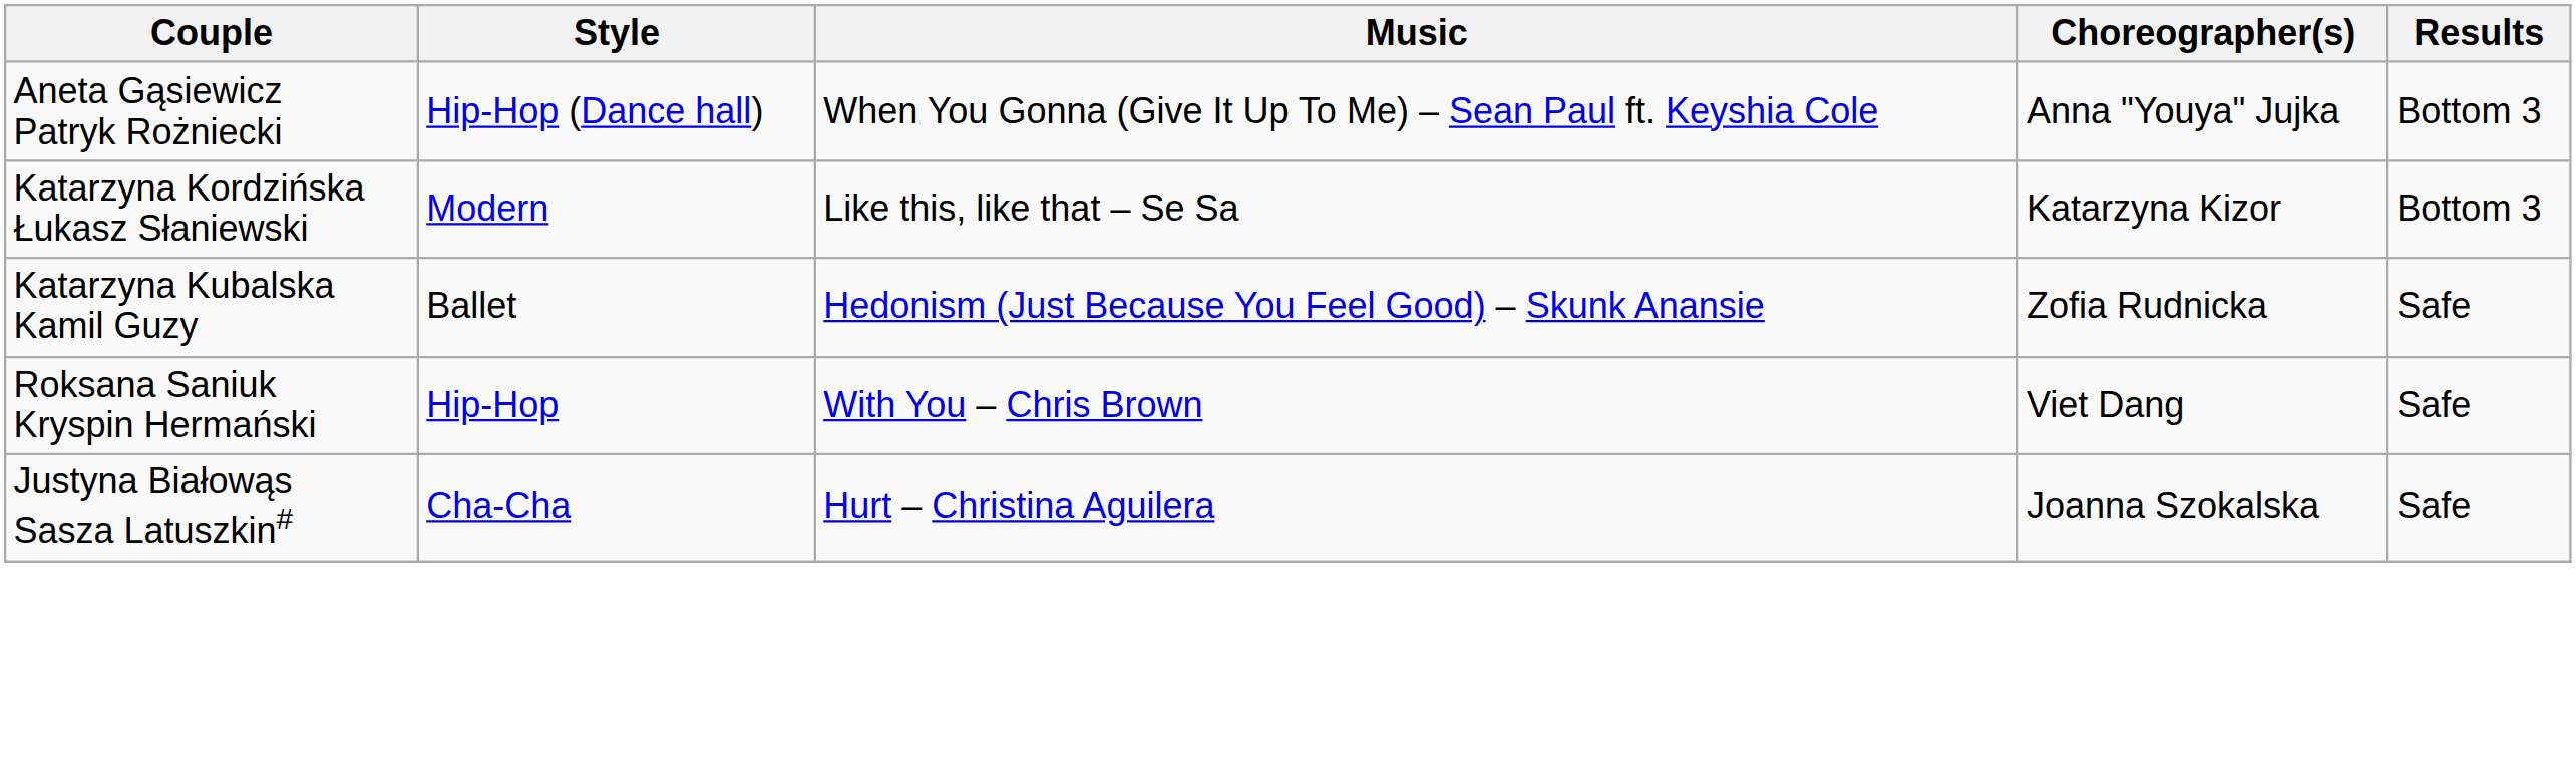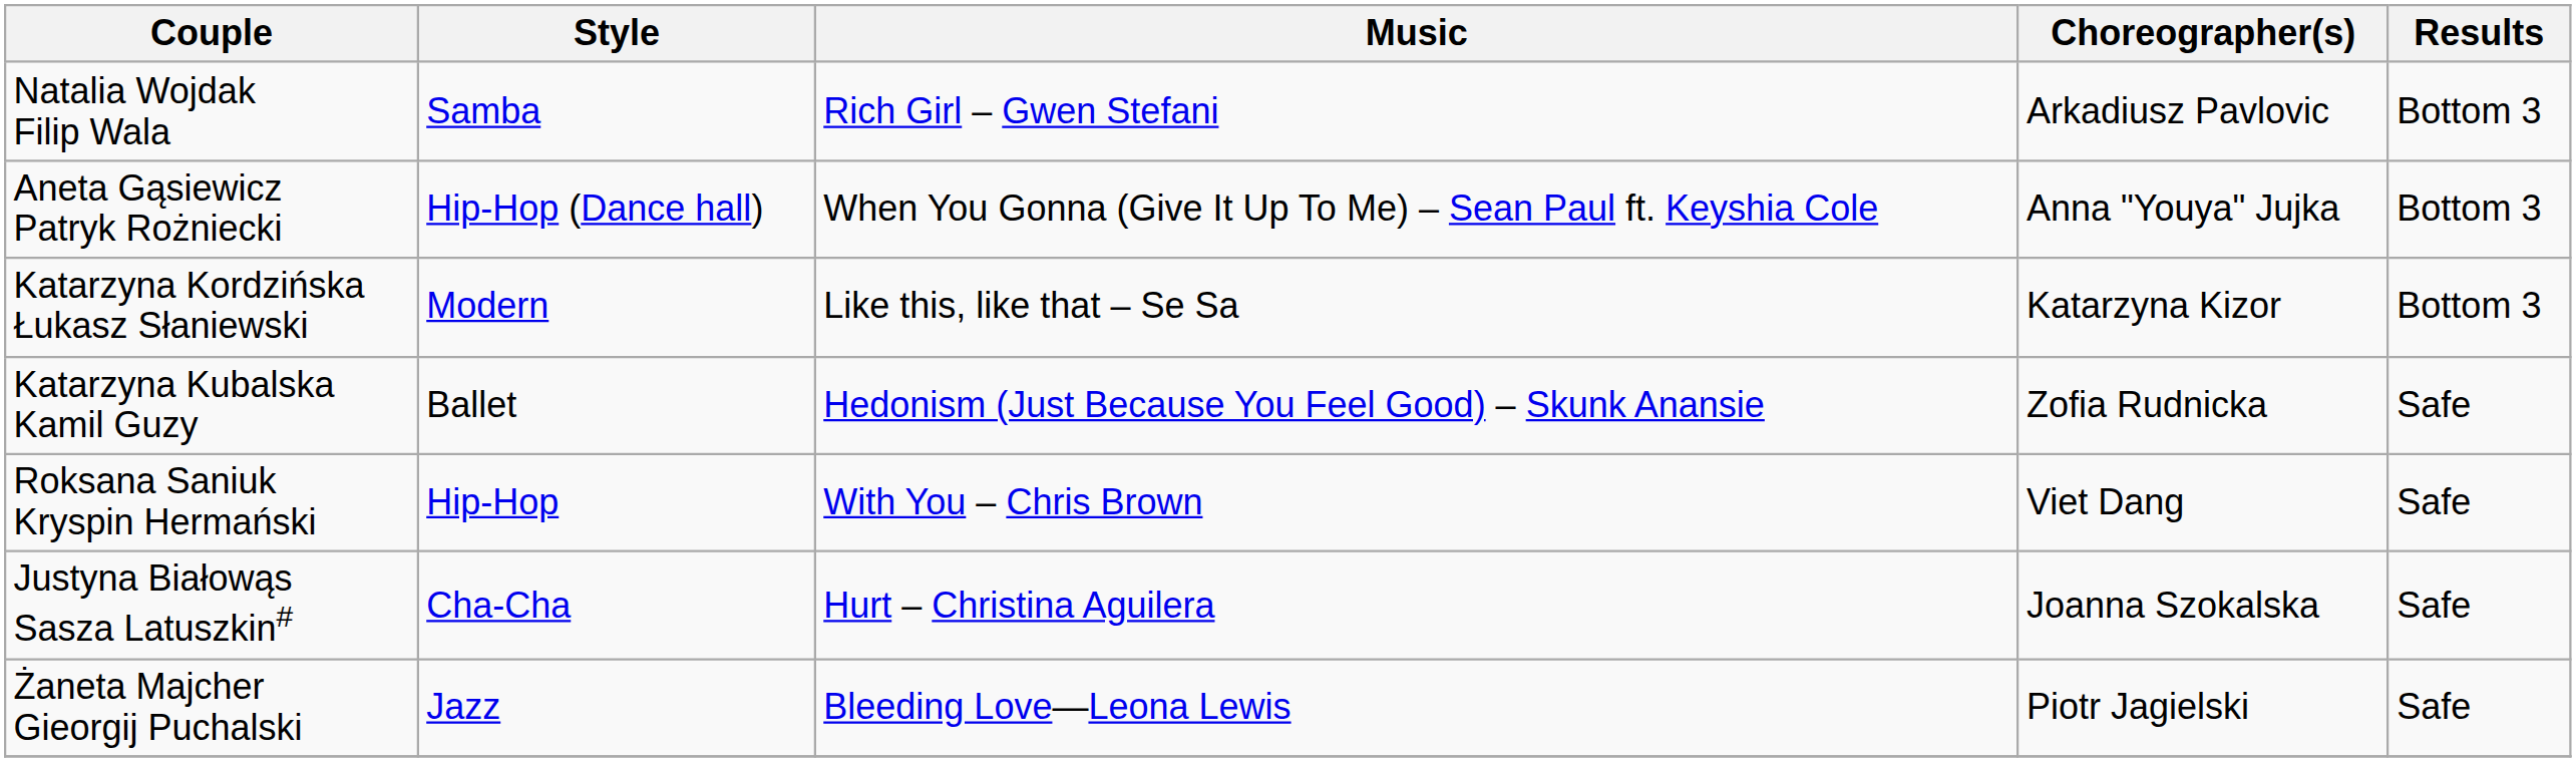+ row: Natalia Wojdak Filip Wala | Samba | Rich Girl – Gwen Stefani | Arkadiusz Pavlovic | Bottom 3
+ row: Żaneta Majcher Gieorgij Puchalski | Jazz | Bleeding Love—Leona Lewis | Piotr Jagielski | Safe
